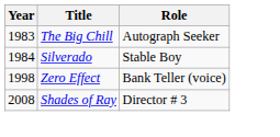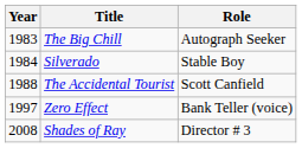+ row: 1988 | The Accidental Tourist | Scott Canfield
Zero Effect | Year: 1998 -> 1997
